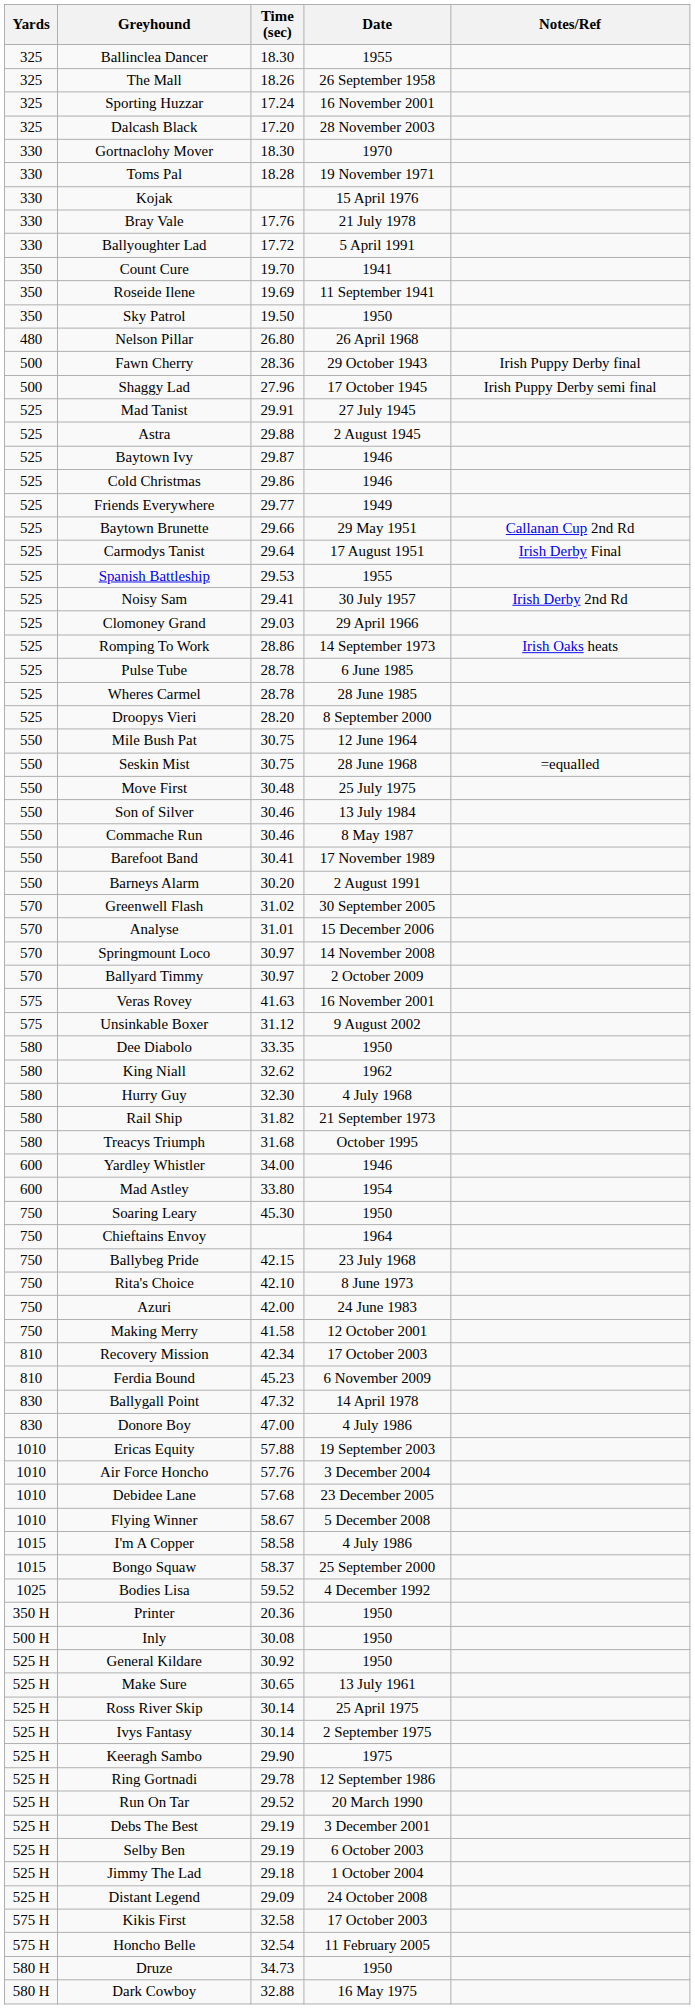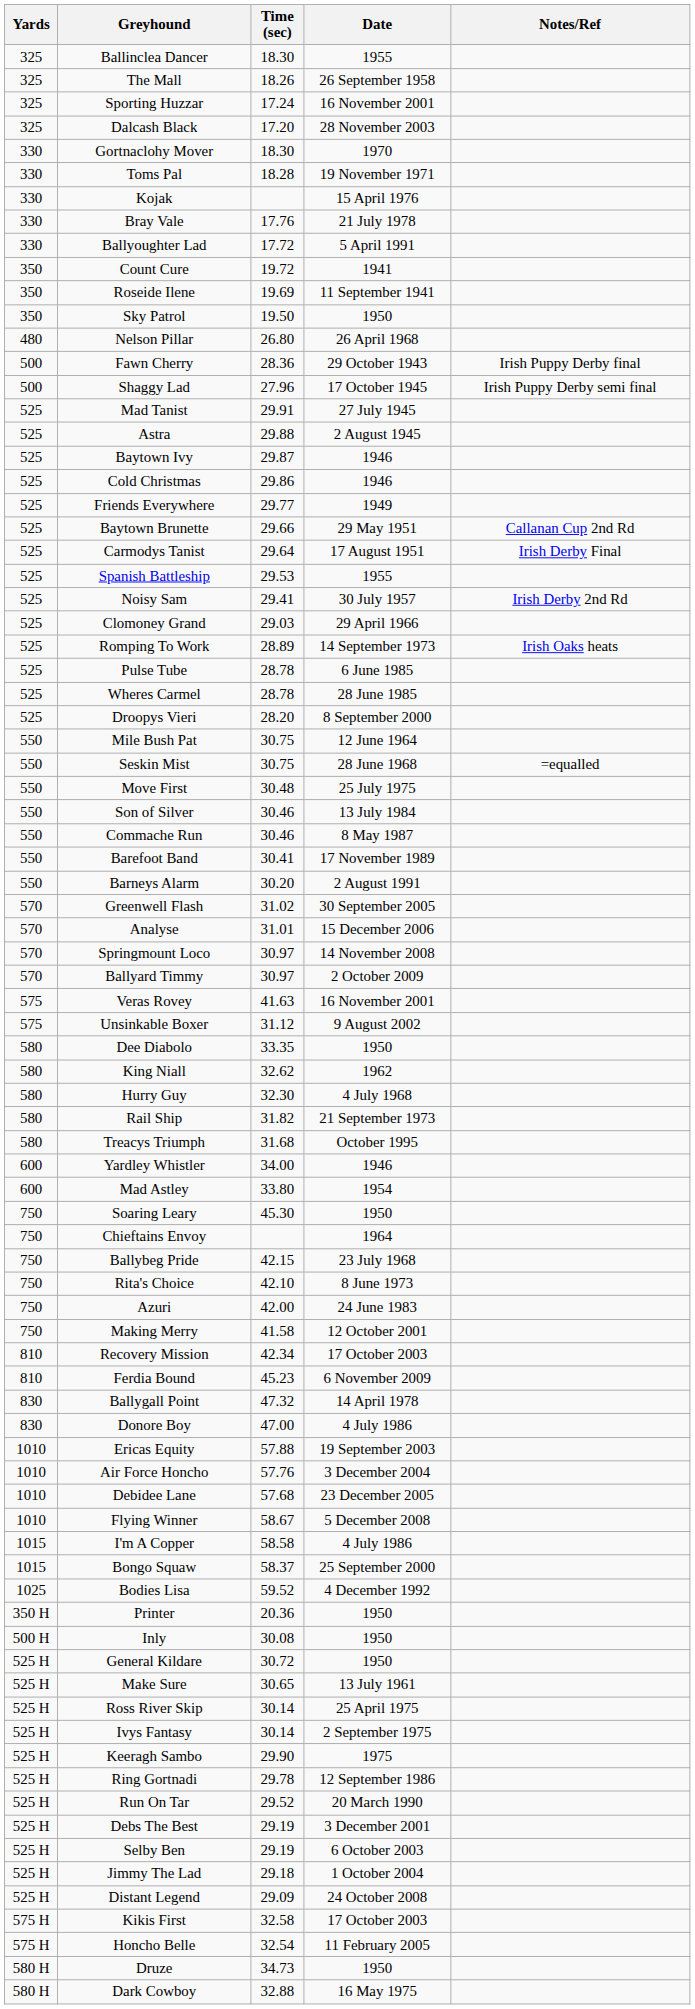Count Cure | Time (sec): 19.70 -> 19.72
Romping To Work | Time (sec): 28.86 -> 28.89
General Kildare | Time (sec): 30.92 -> 30.72
